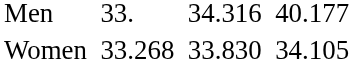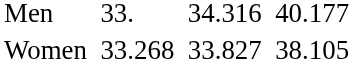Women | column 5: 33.830 -> 33.827
Women | column 7: 34.105 -> 38.105
